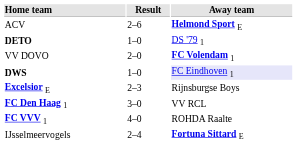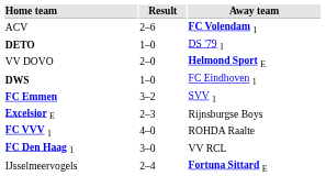ACV | Away team: Helmond Sport E -> FC Volendam 1
VV DOVO | Away team: FC Volendam 1 -> Helmond Sport E
DWS | Away team: lavender background -> no background
+ row: FC Emmen | 3–2 | SVV 1
rows swapped: FC Den Haag 1 <-> FC VVV 1
